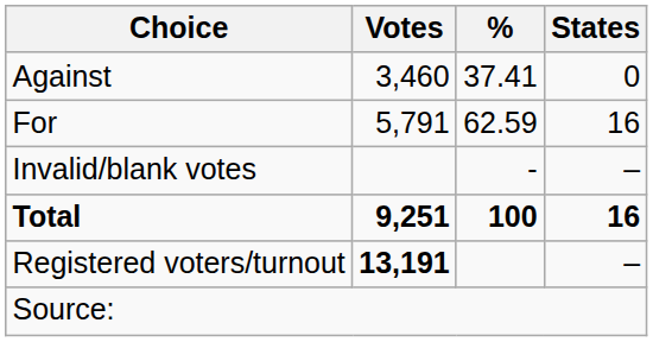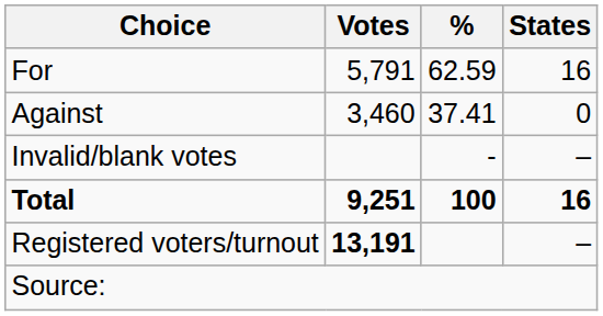rows swapped: For <-> Against
